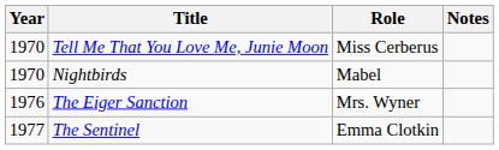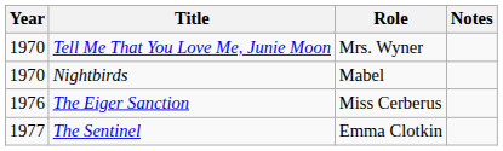Tell Me That You Love Me, Junie Moon | Role: Miss Cerberus -> Mrs. Wyner
The Eiger Sanction | Role: Mrs. Wyner -> Miss Cerberus
